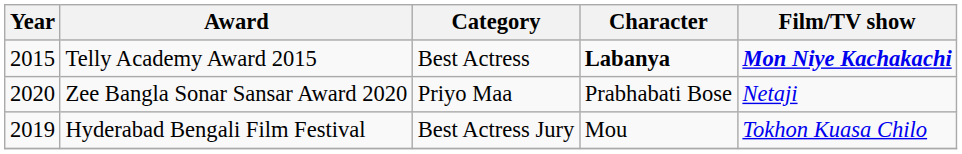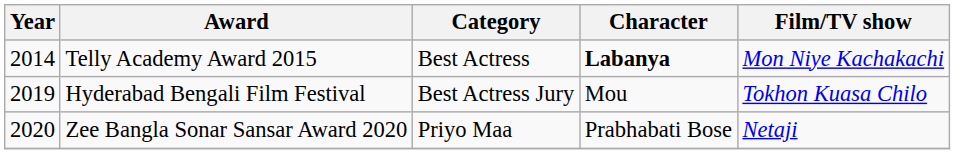Telly Academy Award 2015 | Year: 2015 -> 2014
Telly Academy Award 2015 | Film/TV show: bold -> normal
rows swapped: Hyderabad Bengali Film Festival <-> Zee Bangla Sonar Sansar Award 2020
